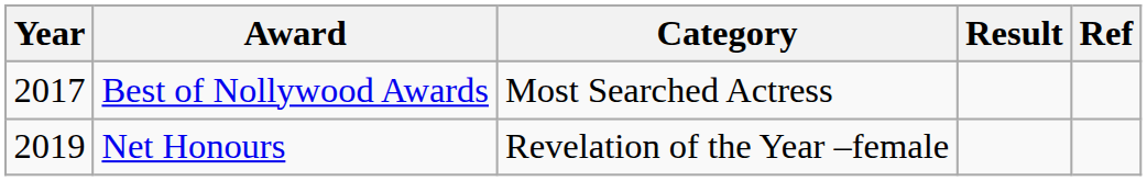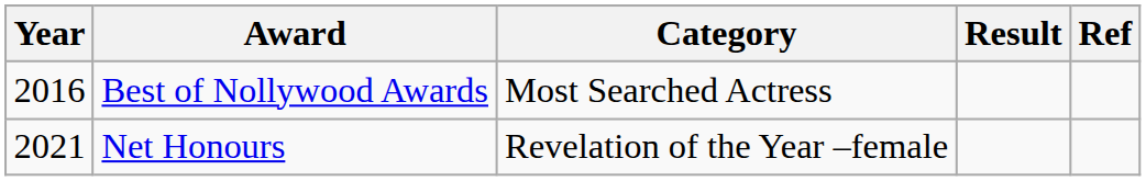Best of Nollywood Awards | Year: 2017 -> 2016
Net Honours | Year: 2019 -> 2021
